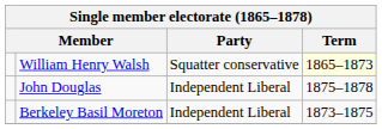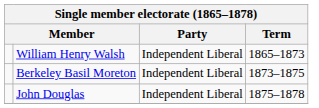William Henry Walsh | Party: Squatter conservative -> Independent Liberal
William Henry Walsh | Term: lightyellow background -> no background
rows swapped: Berkeley Basil Moreton <-> John Douglas
